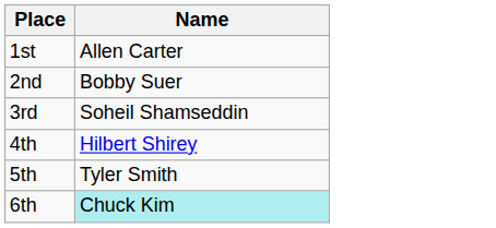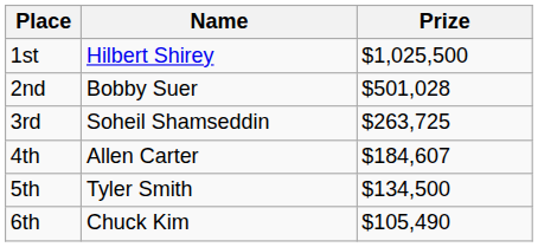+ column: Prize | $1,025,500 | $501,028 | $263,725 | $184,607 | $134,500 | $105,490
1st | Name: Allen Carter -> Hilbert Shirey
4th | Name: Hilbert Shirey -> Allen Carter
6th | Name: paleturquoise background -> no background
